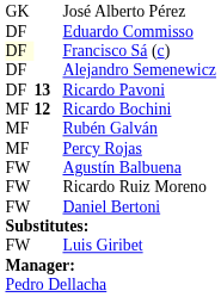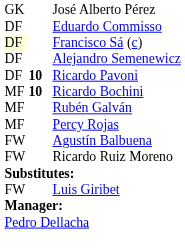Ricardo Pavoni | column 2: 13 -> 10
Ricardo Bochini | column 2: 12 -> 10
- row: FW | Daniel Bertoni
